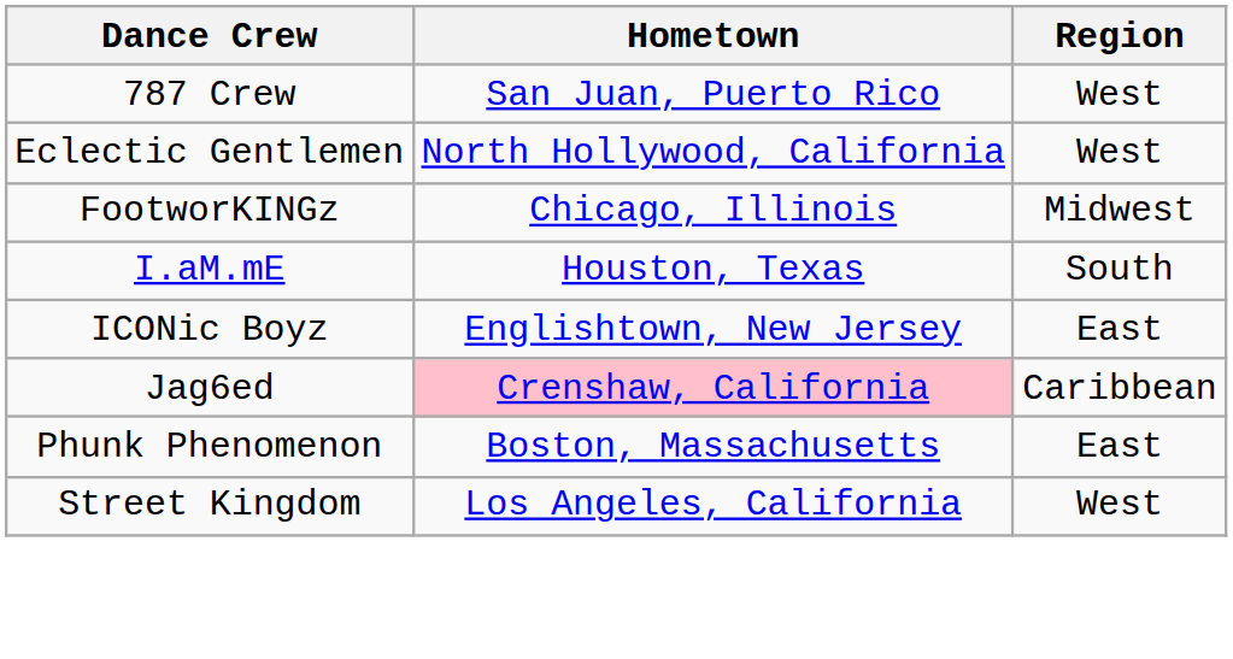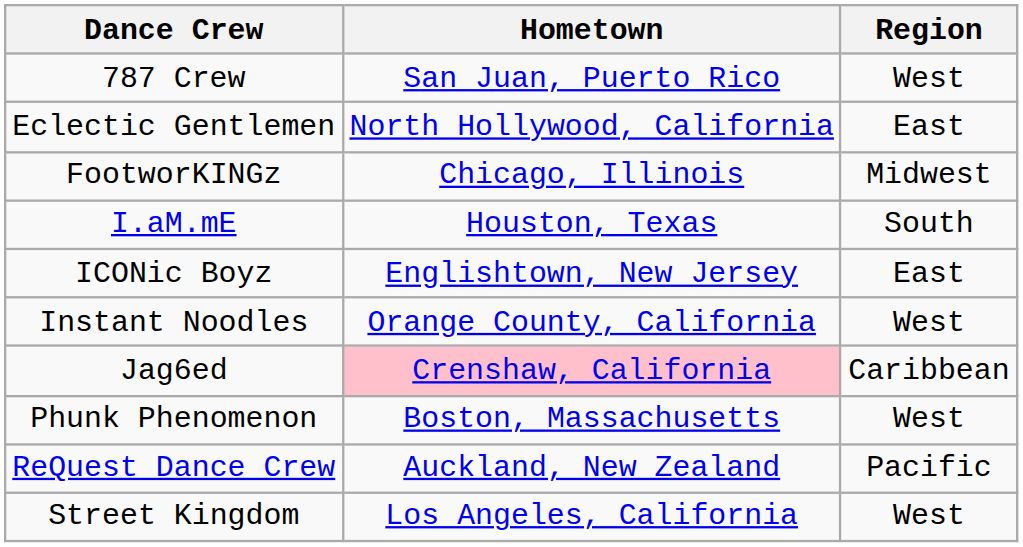Eclectic Gentlemen | Region: West -> East
+ row: Instant Noodles | Orange County, California | West
Phunk Phenomenon | Region: East -> West
+ row: ReQuest Dance Crew | Auckland, New Zealand | Pacific
